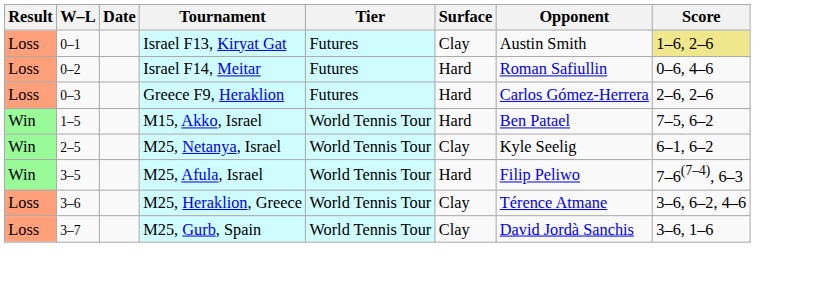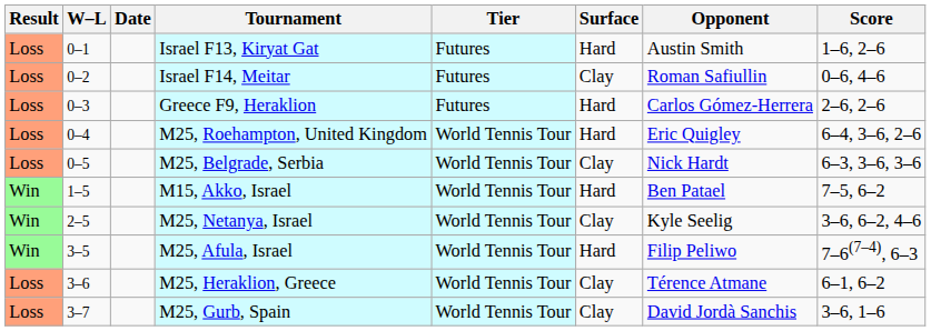Israel F13, Kiryat Gat | Surface: Clay -> Hard
Israel F13, Kiryat Gat | Score: khaki background -> no background
Israel F14, Meitar | Surface: Hard -> Clay
+ row: Loss | 0–4 | M25, Roehampton, United Kingdom | World Tennis Tour | Hard | Eric Quigley | 6–4, 3–6, 2–6
+ row: Loss | 0–5 | M25, Belgrade, Serbia | World Tennis Tour | Clay | Nick Hardt | 6–3, 3–6, 3–6
M25, Netanya, Israel | Score: 6–1, 6–2 -> 3–6, 6–2, 4–6
M25, Heraklion, Greece | Score: 3–6, 6–2, 4–6 -> 6–1, 6–2
